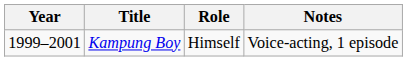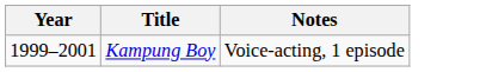- column: Role | Himself
